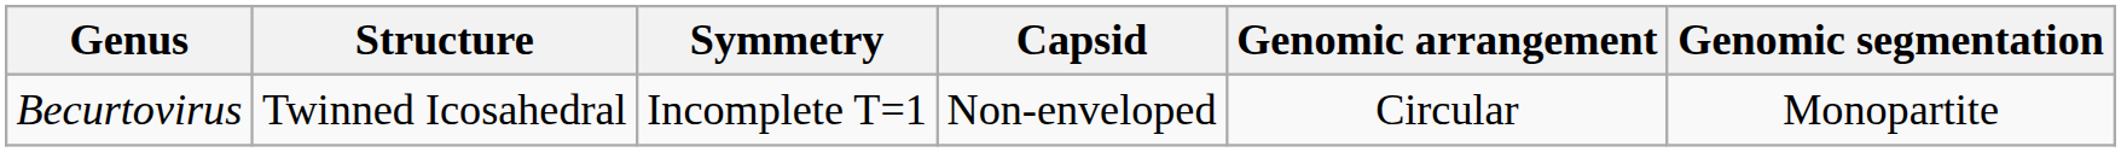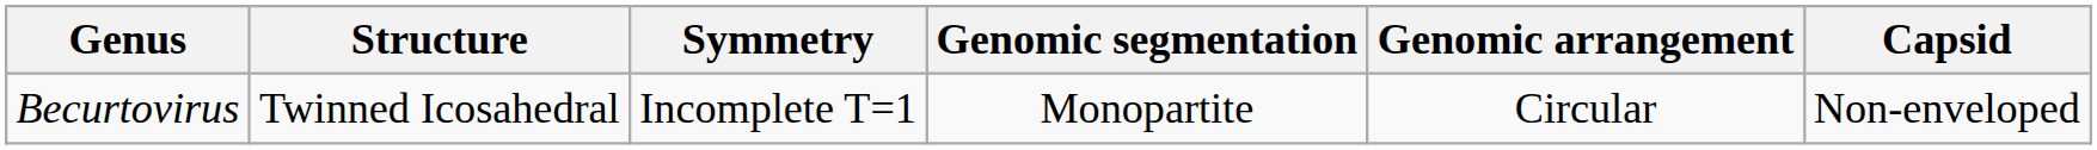columns swapped: Capsid <-> Genomic segmentation
